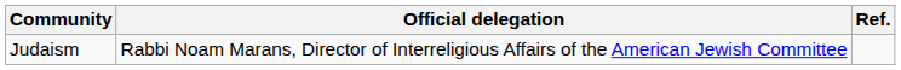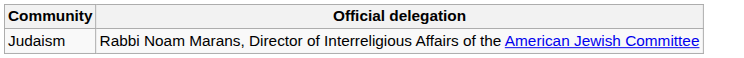- column: Ref.
